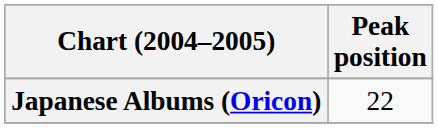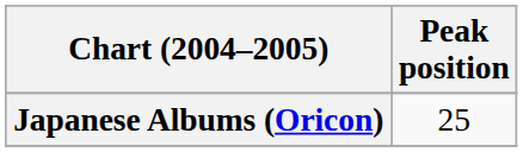Japanese Albums (Oricon) | Peak position: 22 -> 25
